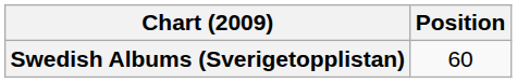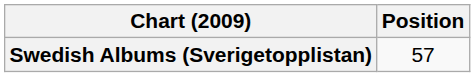Swedish Albums (Sverigetopplistan) | Position: 60 -> 57
